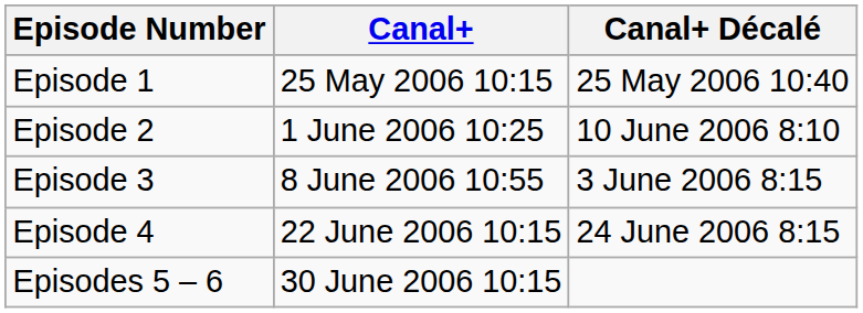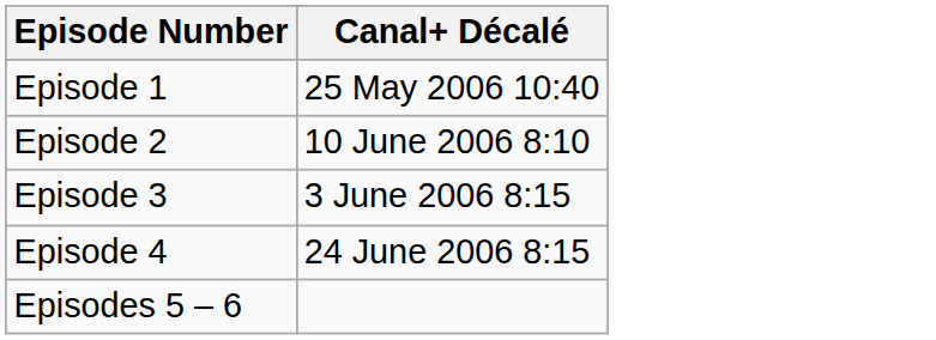- column: Canal+ | 25 May 2006 10:15 | 1 June 2006 10:25 | 8 June 2006 10:55 | 22 June 2006 10:15 | 30 June 2006 10:15
